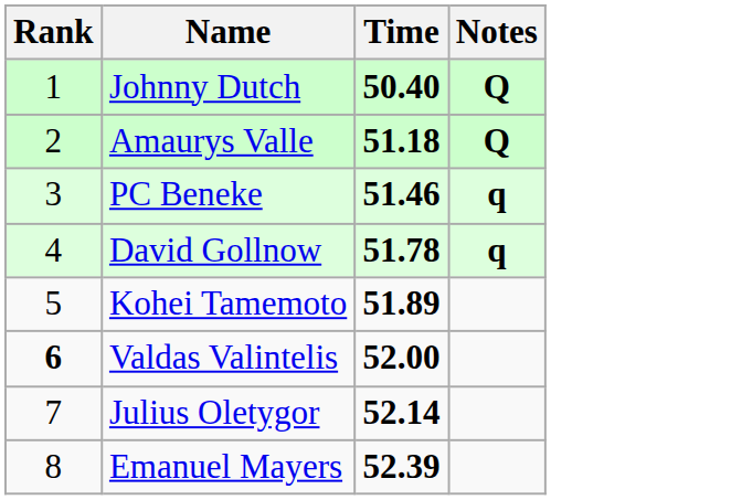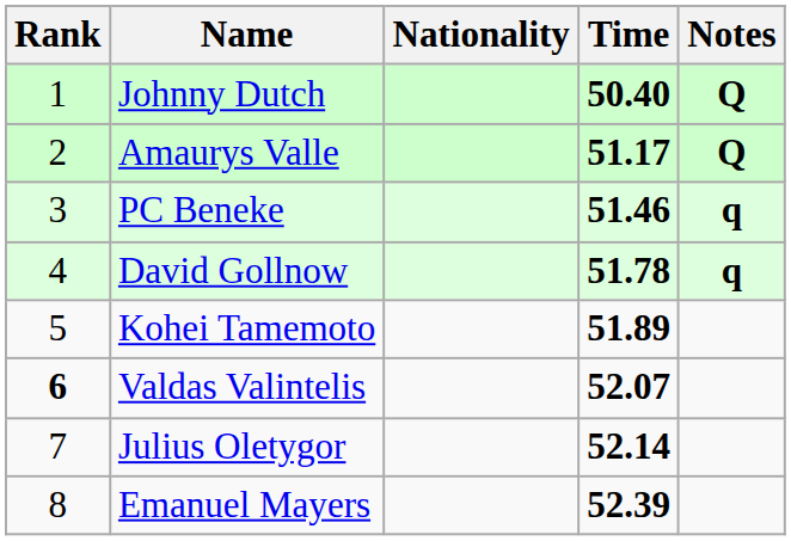+ column: Nationality
Amaurys Valle | Time: 51.18 -> 51.17
Valdas Valintelis | Time: 52.00 -> 52.07
